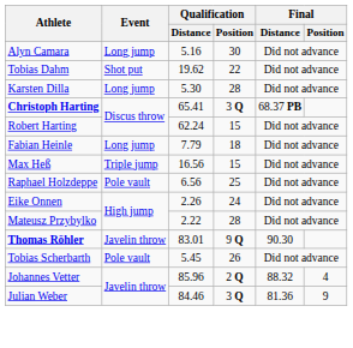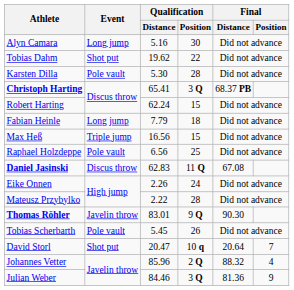Karsten Dilla | Event: Long jump -> Pole vault
+ row: Daniel Jasinski | Discus throw | 62.83 | 11 Q | 67.08
+ row: David Storl | Shot put | 20.47 | 10 q | 20.64 | 7
